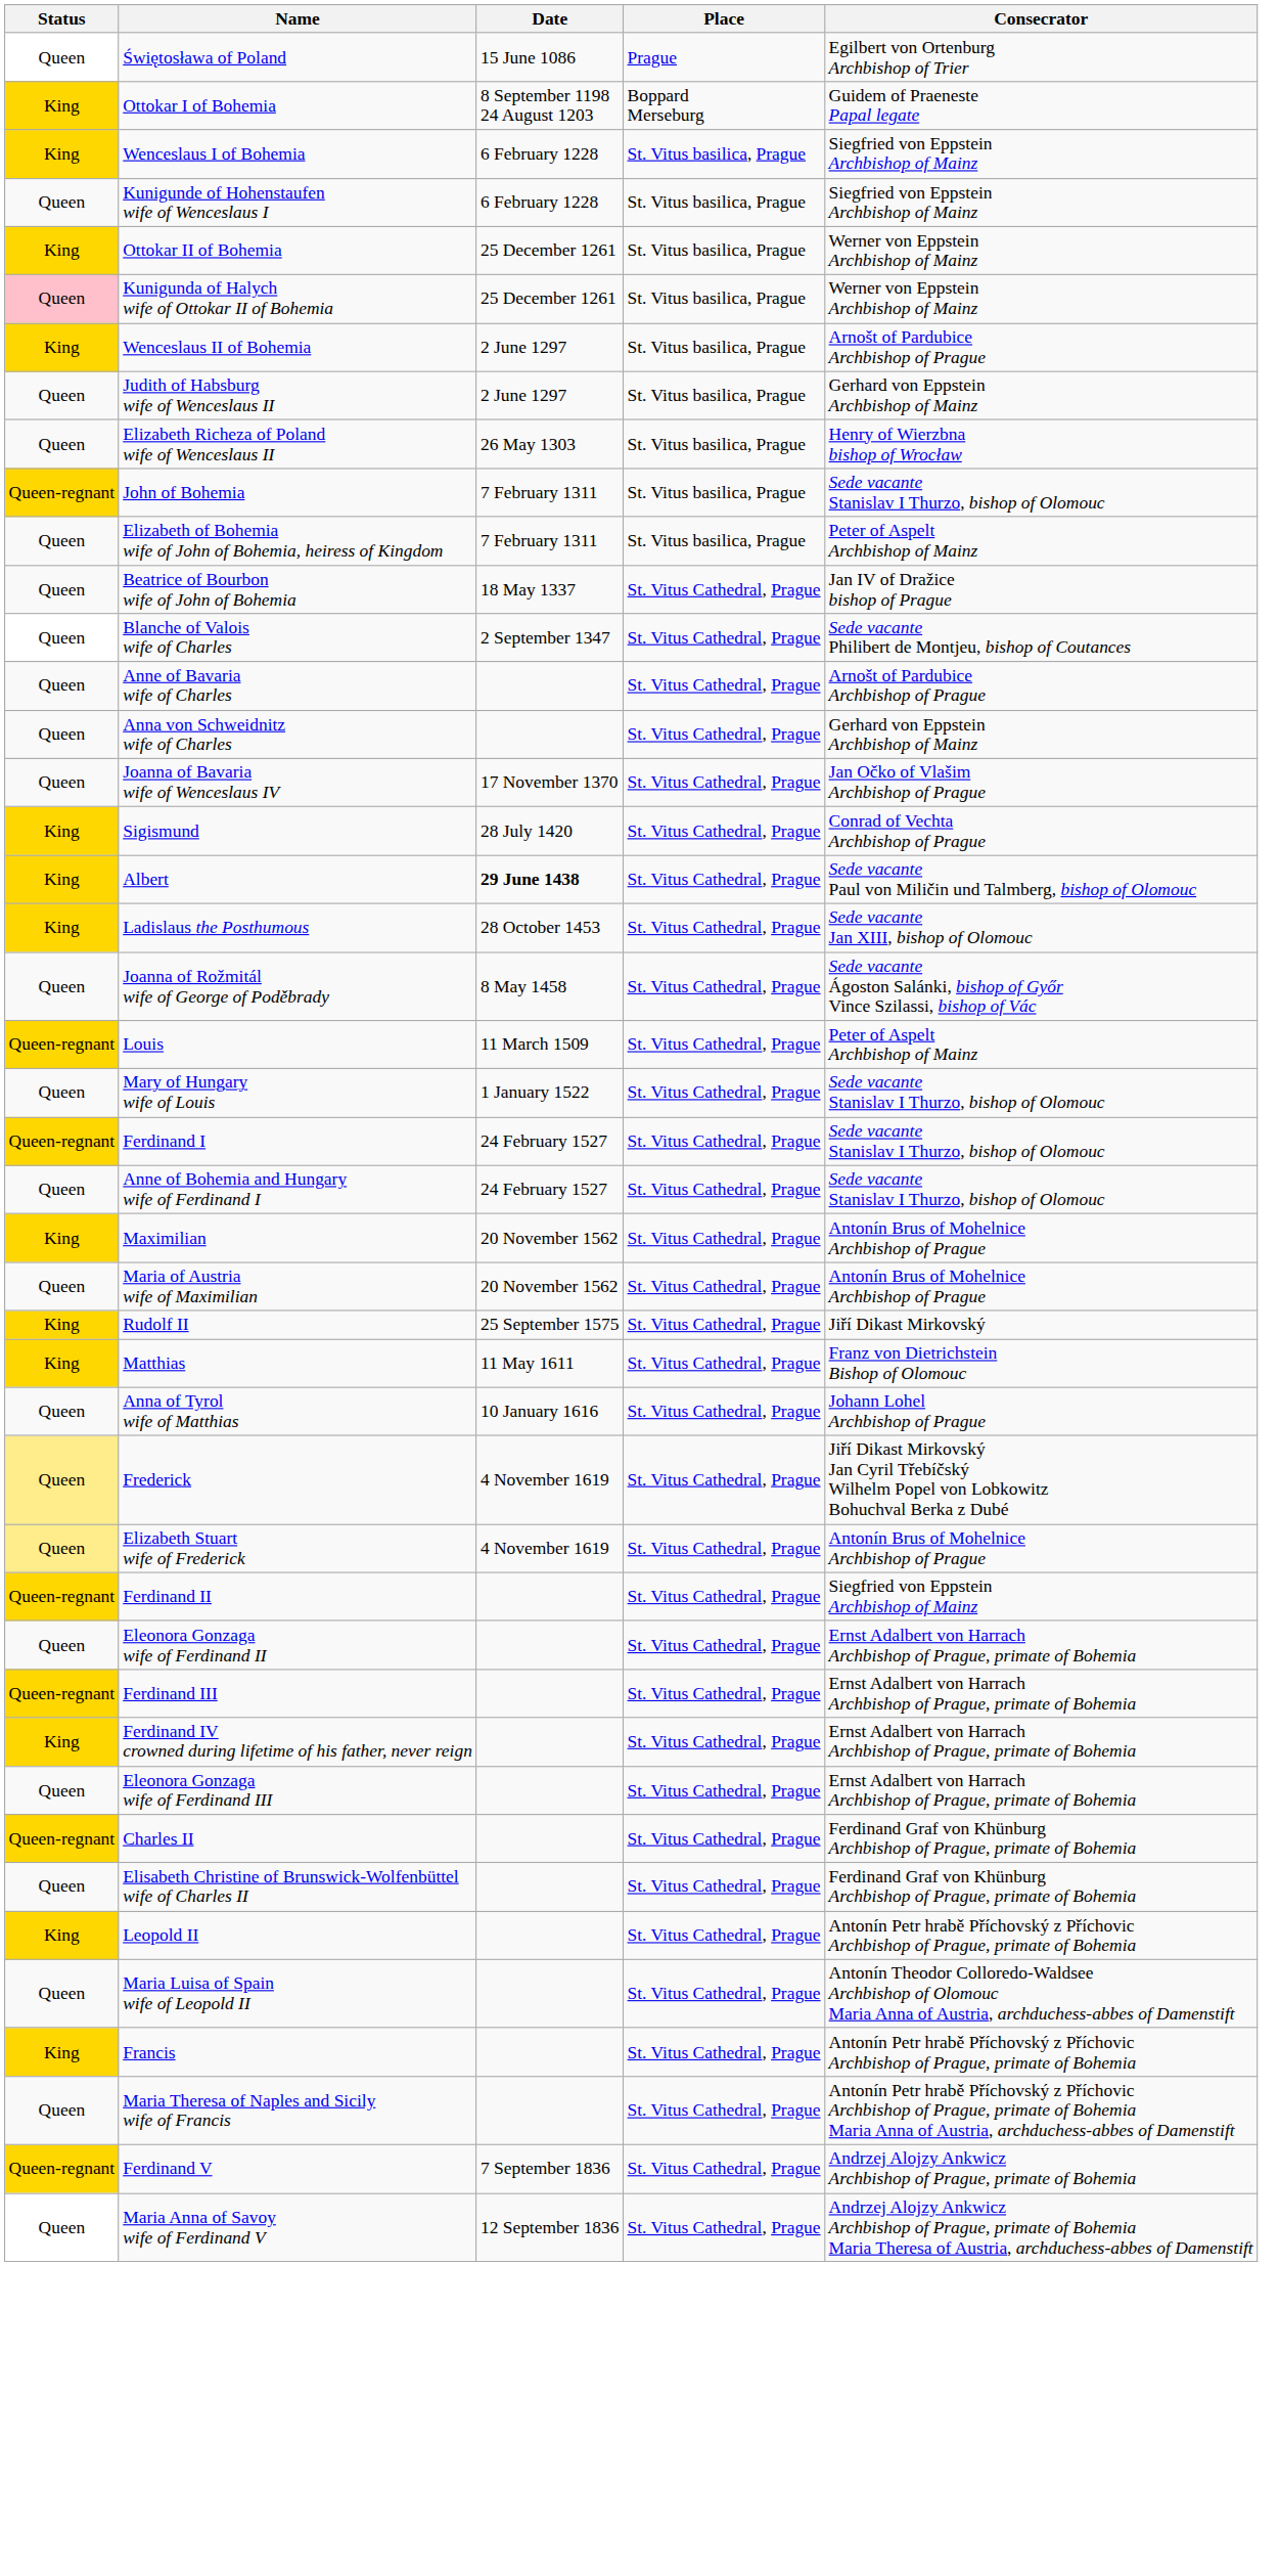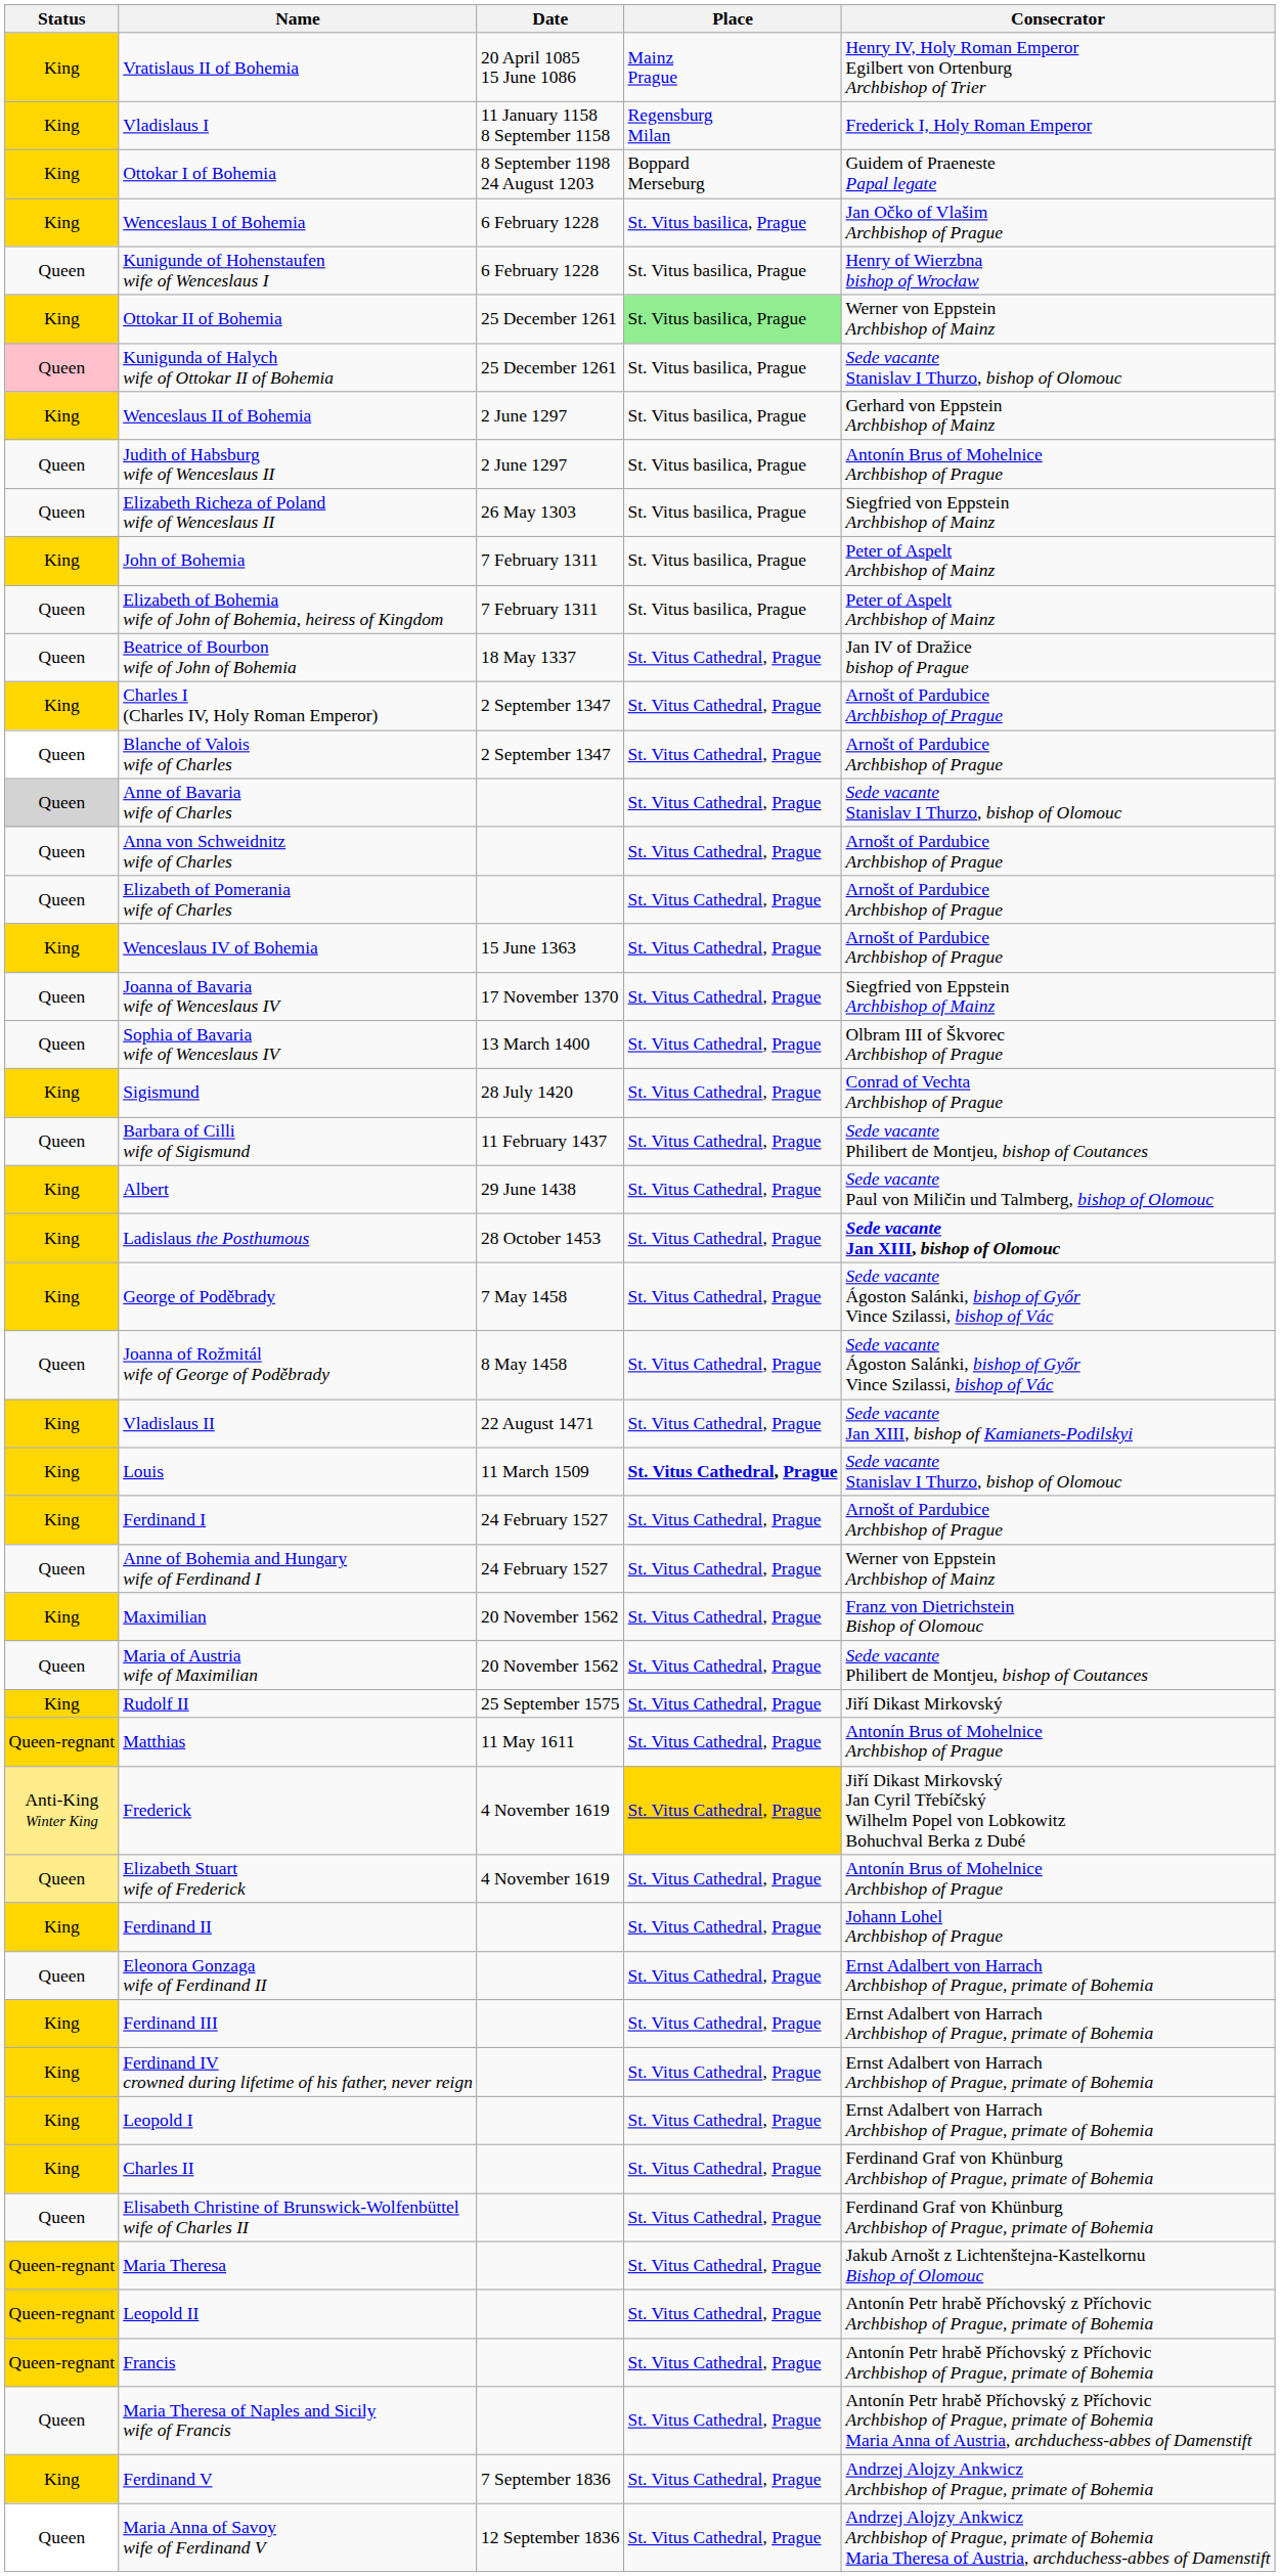+ row: King | Vratislaus II of Bohemia | 20 April 1085 15 June 1086 | Mainz Prague | Henry IV, Holy Roman Emperor Egilbert von Ortenburg Archbishop of Trier
- row: Queen | Świętosława of Poland | 15 June 1086 | Prague | Egilbert von Ortenburg Archbishop of Trier
+ row: King | Vladislaus I | 11 January 1158 8 September 1158 | Regensburg Milan | Frederick I, Holy Roman Emperor
Wenceslaus I of Bohemia | Consecrator: Siegfried von Eppstein Archbishop of Mainz -> Jan Očko of Vlašim Archbishop of Prague
Kunigunde of Hohenstaufen wife of Wenceslaus I | Consecrator: Siegfried von Eppstein Archbishop of Mainz -> Henry of Wierzbna bishop of Wrocław
Ottokar II of Bohemia | Place: no background -> lightgreen background
Kunigunda of Halych wife of Ottokar II of Bohemia | Consecrator: Werner von Eppstein Archbishop of Mainz -> Sede vacante Stanislav I Thurzo, bishop of Olomouc
Wenceslaus II of Bohemia | Consecrator: Arnošt of Pardubice Archbishop of Prague -> Gerhard von Eppstein Archbishop of Mainz
Judith of Habsburg wife of Wenceslaus II | Consecrator: Gerhard von Eppstein Archbishop of Mainz -> Antonín Brus of Mohelnice Archbishop of Prague
Elizabeth Richeza of Poland wife of Wenceslaus II | Consecrator: Henry of Wierzbna bishop of Wrocław -> Siegfried von Eppstein Archbishop of Mainz
John of Bohemia | Status: Queen-regnant -> King
John of Bohemia | Consecrator: Sede vacante Stanislav I Thurzo, bishop of Olomouc -> Peter of Aspelt Archbishop of Mainz
+ row: King | Charles I (Charles IV, Holy Roman Emperor) | 2 September 1347 | St. Vitus Cathedral, Prague | Arnošt of Pardubice Archbishop of Prague
Blanche of Valois wife of Charles | Consecrator: Sede vacante Philibert de Montjeu, bishop of Coutances -> Arnošt of Pardubice Archbishop of Prague
Anne of Bavaria wife of Charles | Status: no background -> lightgrey background
Anne of Bavaria wife of Charles | Consecrator: Arnošt of Pardubice Archbishop of Prague -> Sede vacante Stanislav I Thurzo, bishop of Olomouc
Anna von Schweidnitz wife of Charles | Consecrator: Gerhard von Eppstein Archbishop of Mainz -> Arnošt of Pardubice Archbishop of Prague
+ row: Queen | Elizabeth of Pomerania wife of Charles | St. Vitus Cathedral, Prague | Arnošt of Pardubice Archbishop of Prague
+ row: King | Wenceslaus IV of Bohemia | 15 June 1363 | St. Vitus Cathedral, Prague | Arnošt of Pardubice Archbishop of Prague
Joanna of Bavaria wife of Wenceslaus IV | Consecrator: Jan Očko of Vlašim Archbishop of Prague -> Siegfried von Eppstein Archbishop of Mainz
+ row: Queen | Sophia of Bavaria wife of Wenceslaus IV | 13 March 1400 | St. Vitus Cathedral, Prague | Olbram III of Škvorec Archbishop of Prague
+ row: Queen | Barbara of Cilli wife of Sigismund | 11 February 1437 | St. Vitus Cathedral, Prague | Sede vacante Philibert de Montjeu, bishop of Coutances
Albert | Date: bold -> normal
Ladislaus the Posthumous | Consecrator: normal -> bold
+ row: King | George of Poděbrady | 7 May 1458 | St. Vitus Cathedral, Prague | Sede vacante Ágoston Salánki, bishop of Győr Vince Szilassi, bishop of Vác
+ row: King | Vladislaus II | 22 August 1471 | St. Vitus Cathedral, Prague | Sede vacante Jan XIII, bishop of Kamianets-Podilskyi
Louis | Status: Queen-regnant -> King
Louis | Place: normal -> bold
Louis | Consecrator: Peter of Aspelt Archbishop of Mainz -> Sede vacante Stanislav I Thurzo, bishop of Olomouc
- row: Queen | Mary of Hungary wife of Louis | 1 January 1522 | St. Vitus Cathedral, Prague | Sede vacante Stanislav I Thurzo, bishop of Olomouc
Ferdinand I | Status: Queen-regnant -> King
Ferdinand I | Consecrator: Sede vacante Stanislav I Thurzo, bishop of Olomouc -> Arnošt of Pardubice Archbishop of Prague
Anne of Bohemia and Hungary wife of Ferdinand I | Consecrator: Sede vacante Stanislav I Thurzo, bishop of Olomouc -> Werner von Eppstein Archbishop of Mainz
Maximilian | Consecrator: Antonín Brus of Mohelnice Archbishop of Prague -> Franz von Dietrichstein Bishop of Olomouc
Maria of Austria wife of Maximilian | Consecrator: Antonín Brus of Mohelnice Archbishop of Prague -> Sede vacante Philibert de Montjeu, bishop of Coutances
Matthias | Status: King -> Queen-regnant
Matthias | Consecrator: Franz von Dietrichstein Bishop of Olomouc -> Antonín Brus of Mohelnice Archbishop of Prague
- row: Queen | Anna of Tyrol wife of Matthias | 10 January 1616 | St. Vitus Cathedral, Prague | Johann Lohel Archbishop of Prague
Frederick | Status: Queen -> Anti-King Winter King
Frederick | Place: no background -> gold background
Ferdinand II | Status: Queen-regnant -> King
Ferdinand II | Consecrator: Siegfried von Eppstein Archbishop of Mainz -> Johann Lohel Archbishop of Prague
Ferdinand III | Status: Queen-regnant -> King
- row: Queen | Eleonora Gonzaga wife of Ferdinand III | St. Vitus Cathedral, Prague | Ernst Adalbert von Harrach Archbishop of Prague, primate of Bohemia
+ row: King | Leopold I | St. Vitus Cathedral, Prague | Ernst Adalbert von Harrach Archbishop of Prague, primate of Bohemia
Charles II | Status: Queen-regnant -> King
+ row: Queen-regnant | Maria Theresa | St. Vitus Cathedral, Prague | Jakub Arnošt z Lichtenštejna-Kastelkornu Bishop of Olomouc
Leopold II | Status: King -> Queen-regnant
- row: Queen | Maria Luisa of Spain wife of Leopold II | St. Vitus Cathedral, Prague | Antonín Theodor Colloredo-Waldsee Archbishop of Olomouc Maria Anna of Austria, archduchess-abbes of Damenstift
Francis | Status: King -> Queen-regnant
Ferdinand V | Status: Queen-regnant -> King
